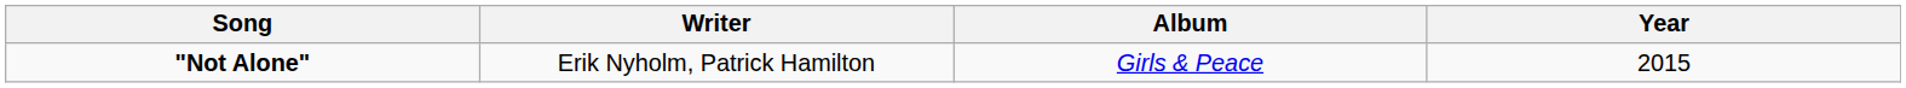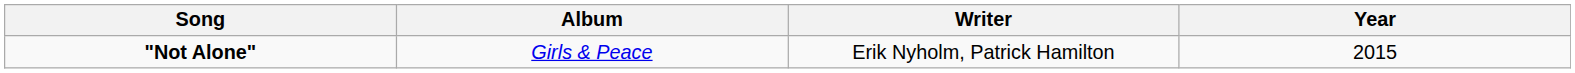columns swapped: Writer <-> Album
